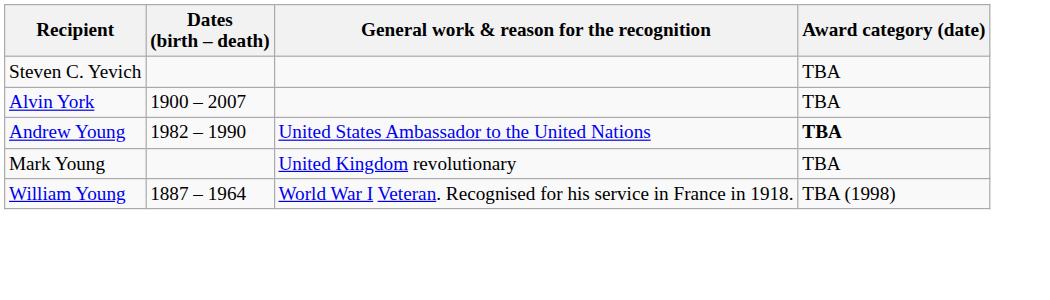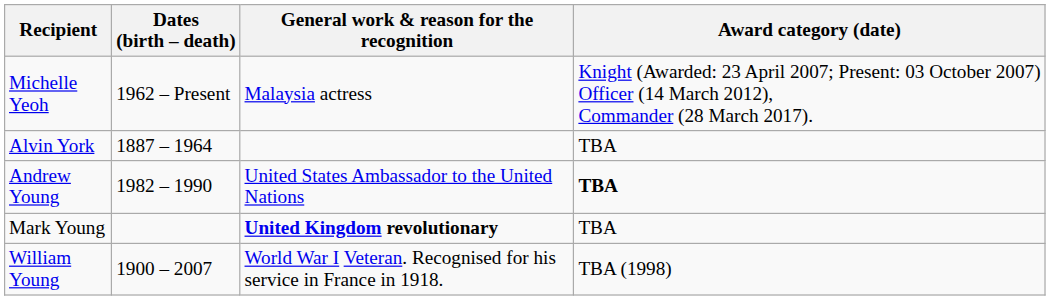+ row: Michelle Yeoh | 1962 – Present | Malaysia actress | Knight (Awarded: 23 April 2007; Present: 03 October 2007) Officer (14 March 2012), Commander (28 March 2017).
- row: Steven C. Yevich | TBA
Alvin York | Dates (birth – death): 1900 – 2007 -> 1887 – 1964
Mark Young | General work & reason for the recognition: normal -> bold
William Young | Dates (birth – death): 1887 – 1964 -> 1900 – 2007
